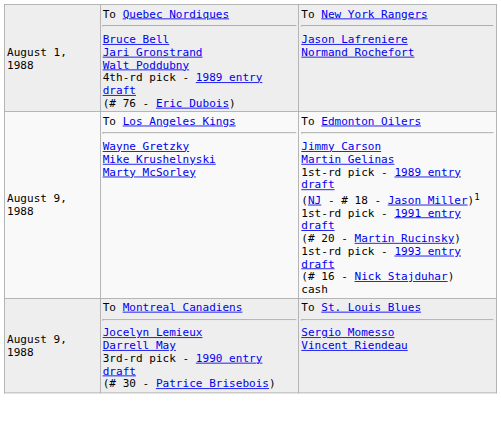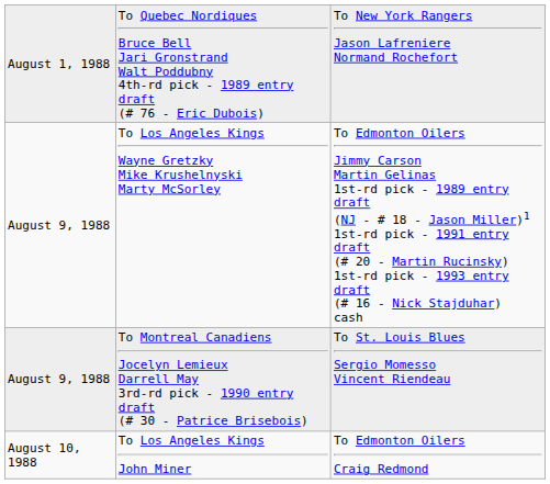+ row: August 10, 1988 | To Los Angeles Kings John Miner | To Edmonton Oilers Craig Redmond
